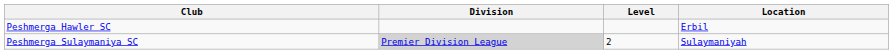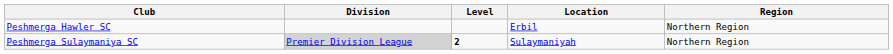+ column: Region | Northern Region | Northern Region
Peshmerga Sulaymaniya SC | Level: normal -> bold
